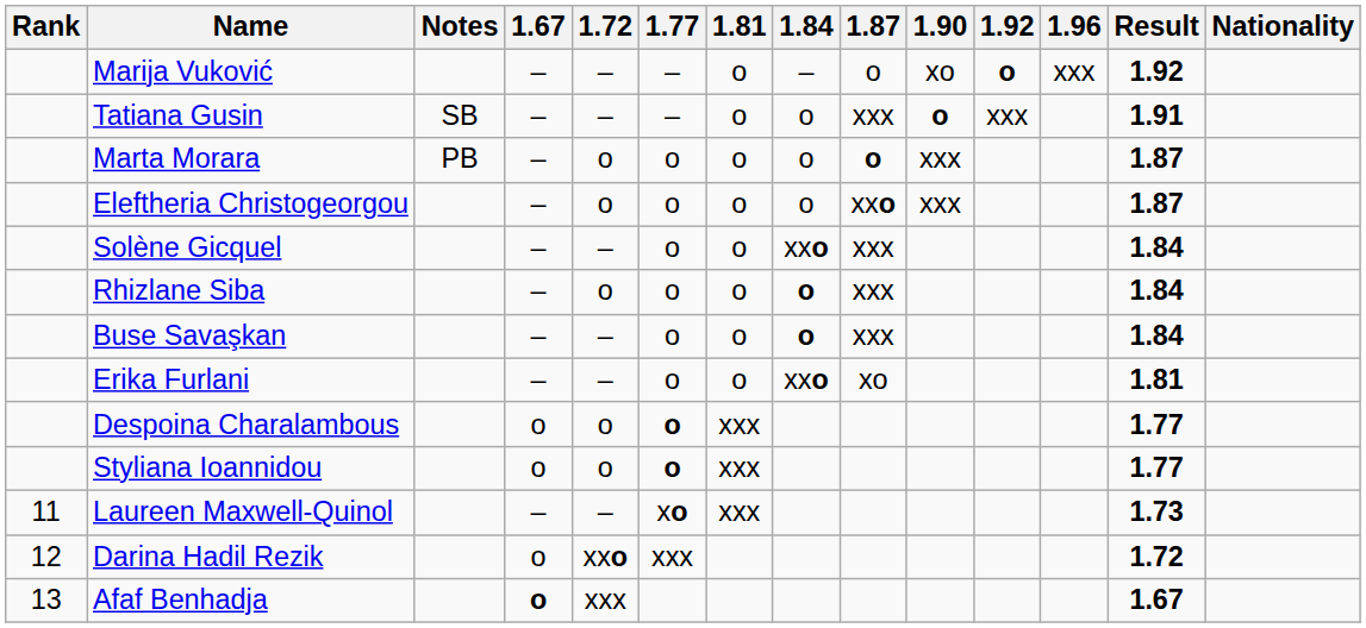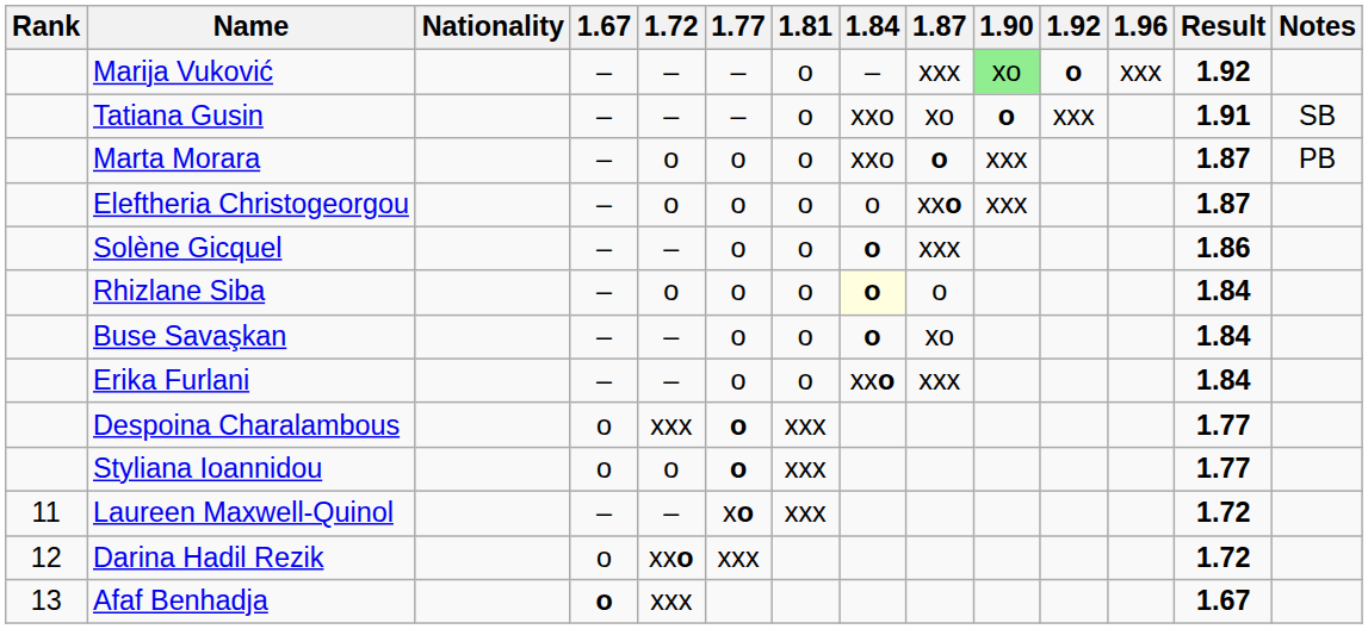columns swapped: Nationality <-> Notes
Marija Vuković | 1.87: o -> xxx
Marija Vuković | 1.90: no background -> lightgreen background
Tatiana Gusin | 1.84: o -> xxo
Tatiana Gusin | 1.87: xxx -> xo
Marta Morara | 1.84: o -> xxo
Solène Gicquel | 1.84: xxo -> o
Solène Gicquel | Result: 1.84 -> 1.86
Rhizlane Siba | 1.84: no background -> lightyellow background
Rhizlane Siba | 1.87: xxx -> o
Buse Savaşkan | 1.87: xxx -> xo
Erika Furlani | 1.87: xo -> xxx
Erika Furlani | Result: 1.81 -> 1.84
Despoina Charalambous | 1.72: o -> xxx
Laureen Maxwell-Quinol | Result: 1.73 -> 1.72
